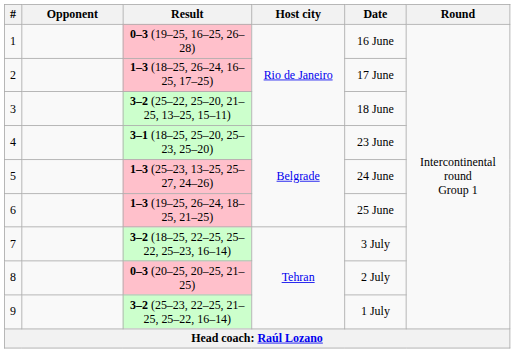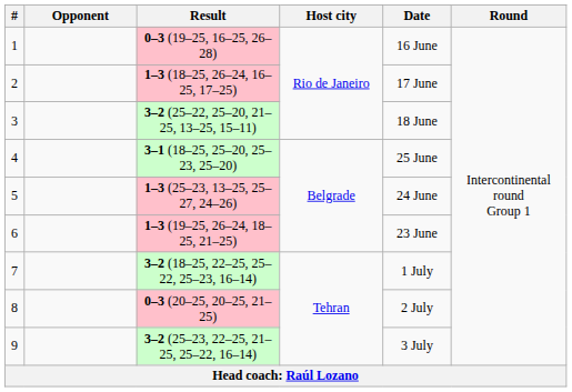4 | Date: 23 June -> 25 June
6 | Date: 25 June -> 23 June
7 | Date: 3 July -> 1 July
9 | Date: 1 July -> 3 July
